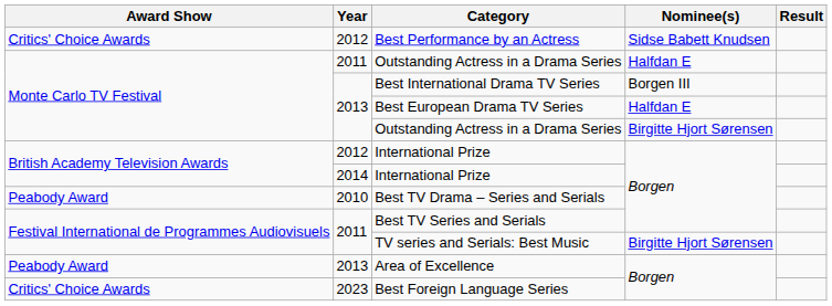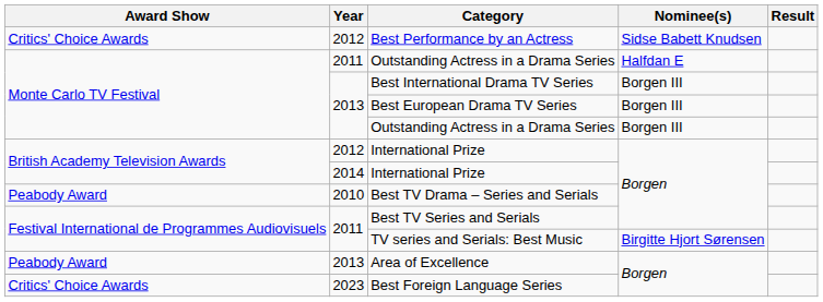Best European Drama TV Series | Nominee(s): Halfdan E -> Borgen III
2013 / Outstanding Actress in a Drama Series | Nominee(s): Birgitte Hjort Sørensen -> Borgen III
